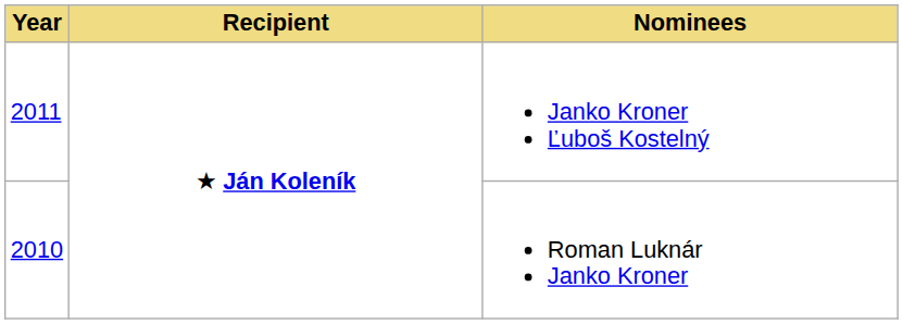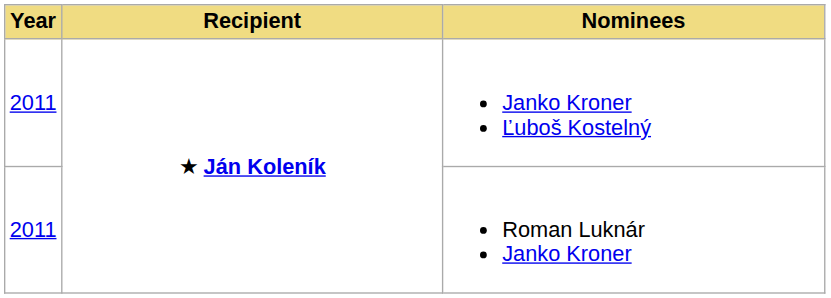Roman Luknár Janko Kroner | Year: 2010 -> 2011
